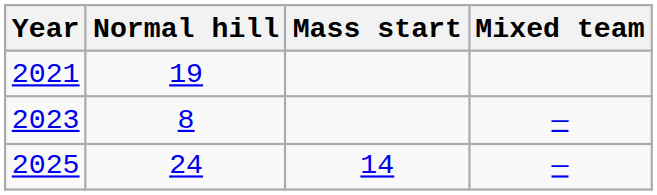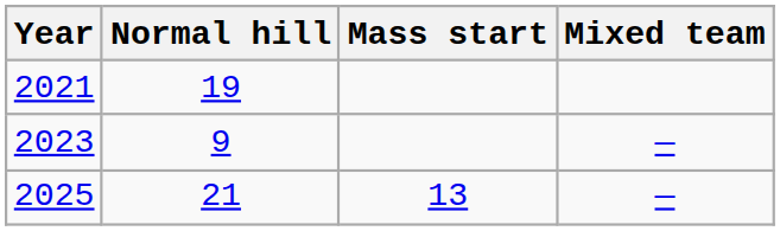2023 | Normal hill: 8 -> 9
2025 | Normal hill: 24 -> 21
2025 | Mass start: 14 -> 13
